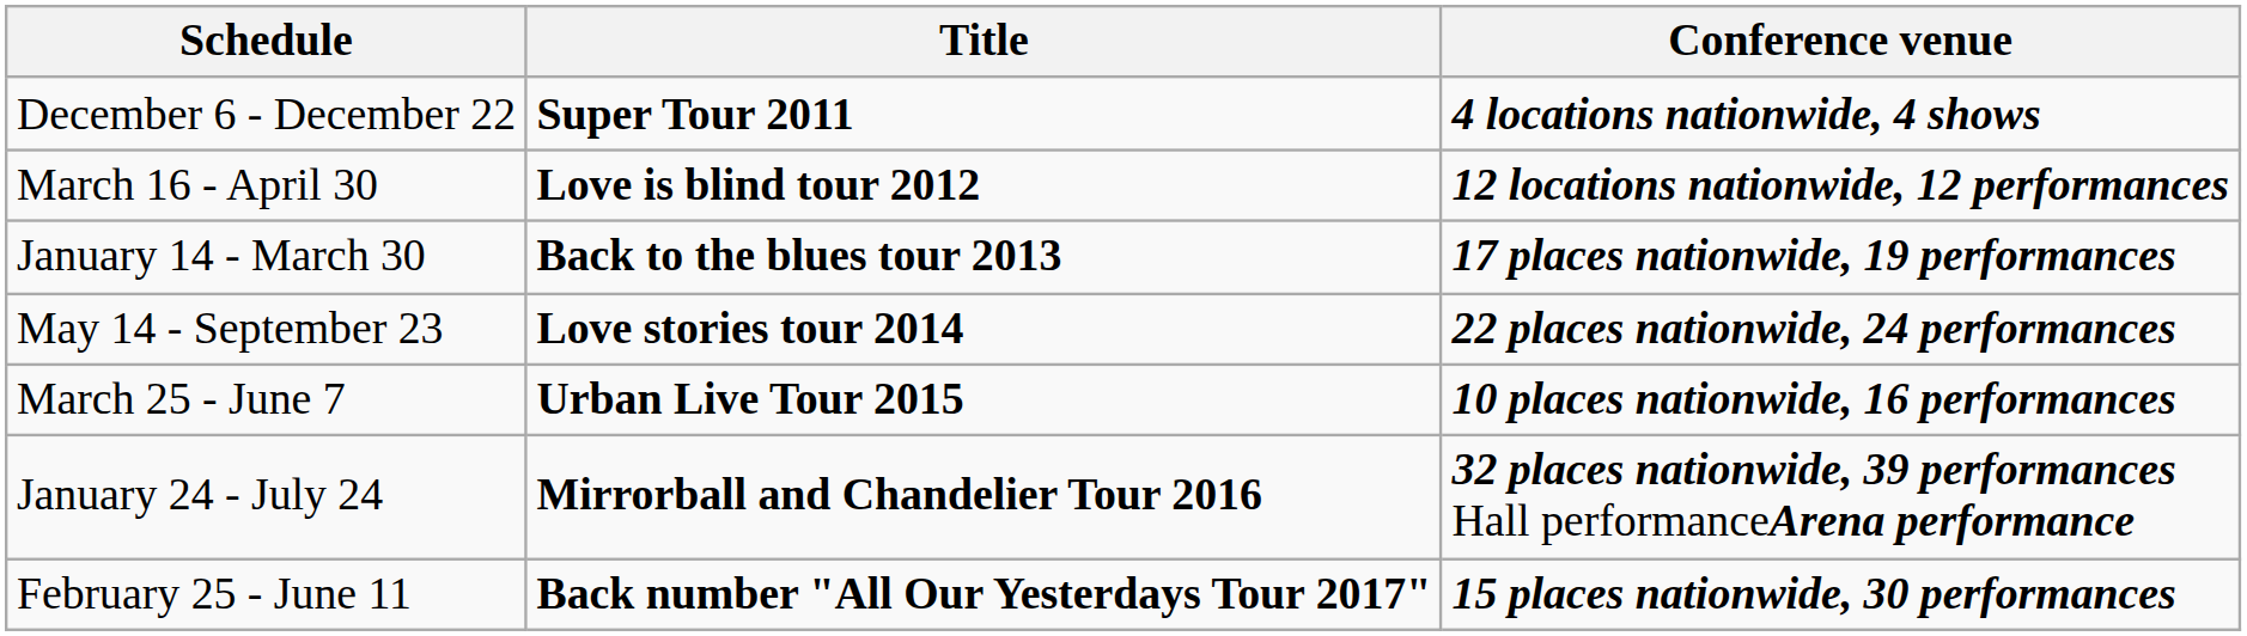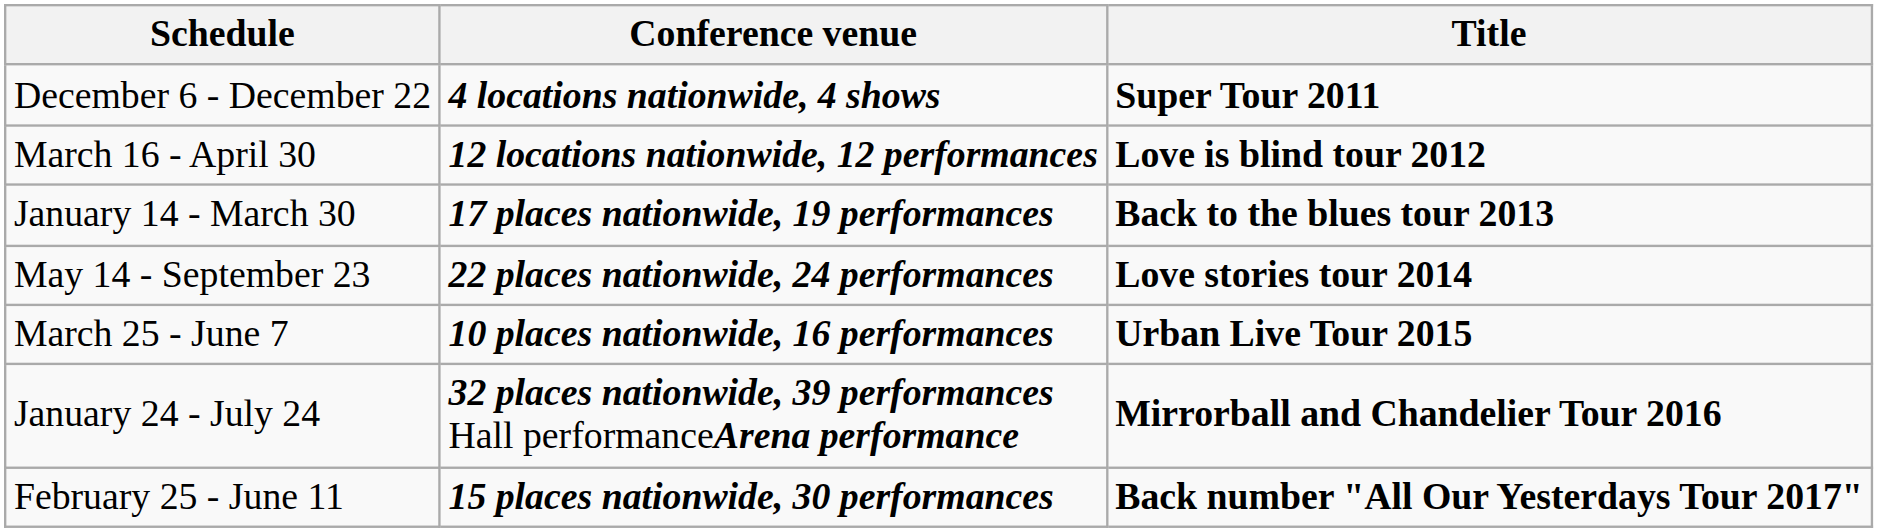columns swapped: Title <-> Conference venue
